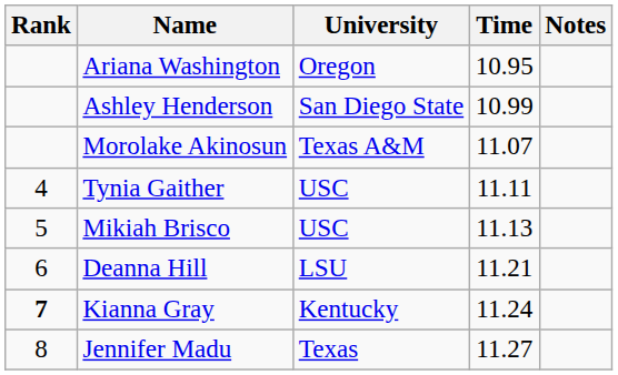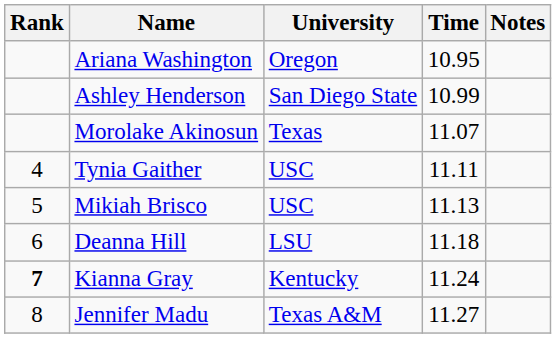Morolake Akinosun | University: Texas A&M -> Texas
Deanna Hill | Time: 11.21 -> 11.18
Jennifer Madu | University: Texas -> Texas A&M
